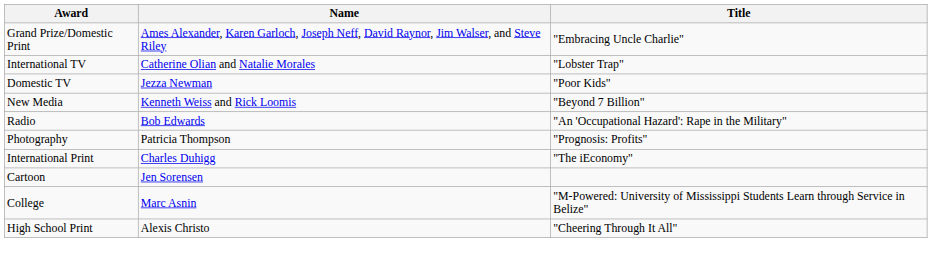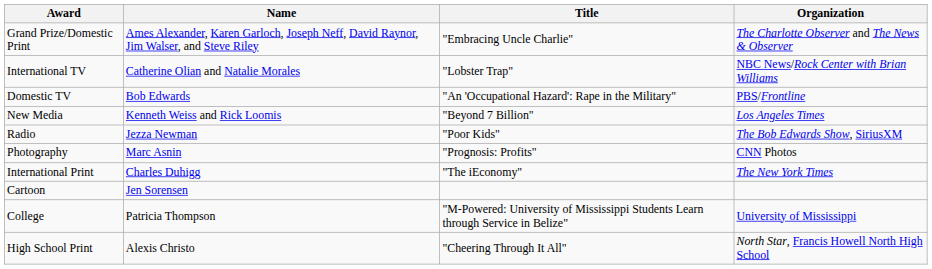+ column: Organization | The Charlotte Observer and The News & Observer | NBC News/Rock Center with Brian Williams | PBS/Frontline | Los Angeles Times | The Bob Edwards Show, SiriusXM | CNN Photos | The New York Times | University of Mississippi | North Star, Francis Howell North High School
Domestic TV | Name: Jezza Newman -> Bob Edwards
Domestic TV | Title: "Poor Kids" -> "An 'Occupational Hazard': Rape in the Military"
Radio | Name: Bob Edwards -> Jezza Newman
Radio | Title: "An 'Occupational Hazard': Rape in the Military" -> "Poor Kids"
Photography | Name: Patricia Thompson -> Marc Asnin
College | Name: Marc Asnin -> Patricia Thompson
